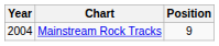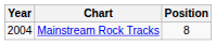Mainstream Rock Tracks | Position: 9 -> 8
